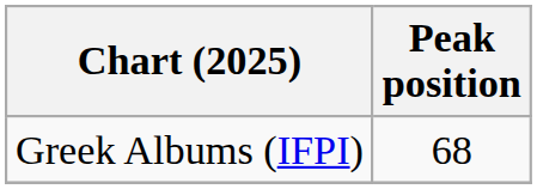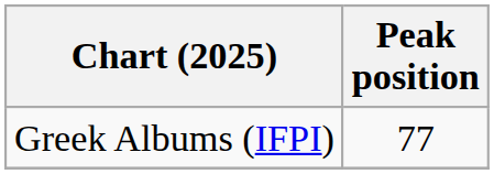Greek Albums (IFPI) | Peak position: 68 -> 77
